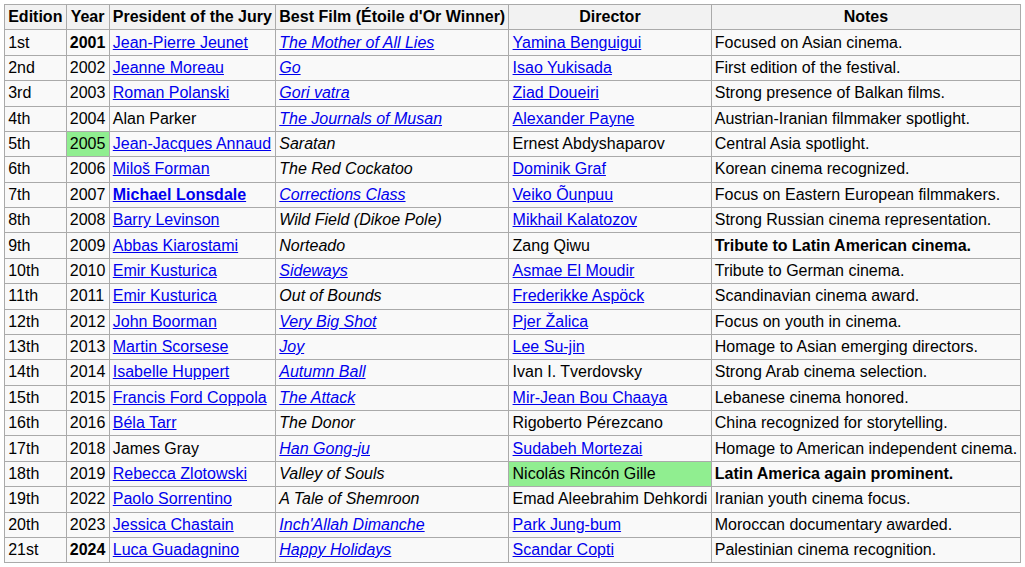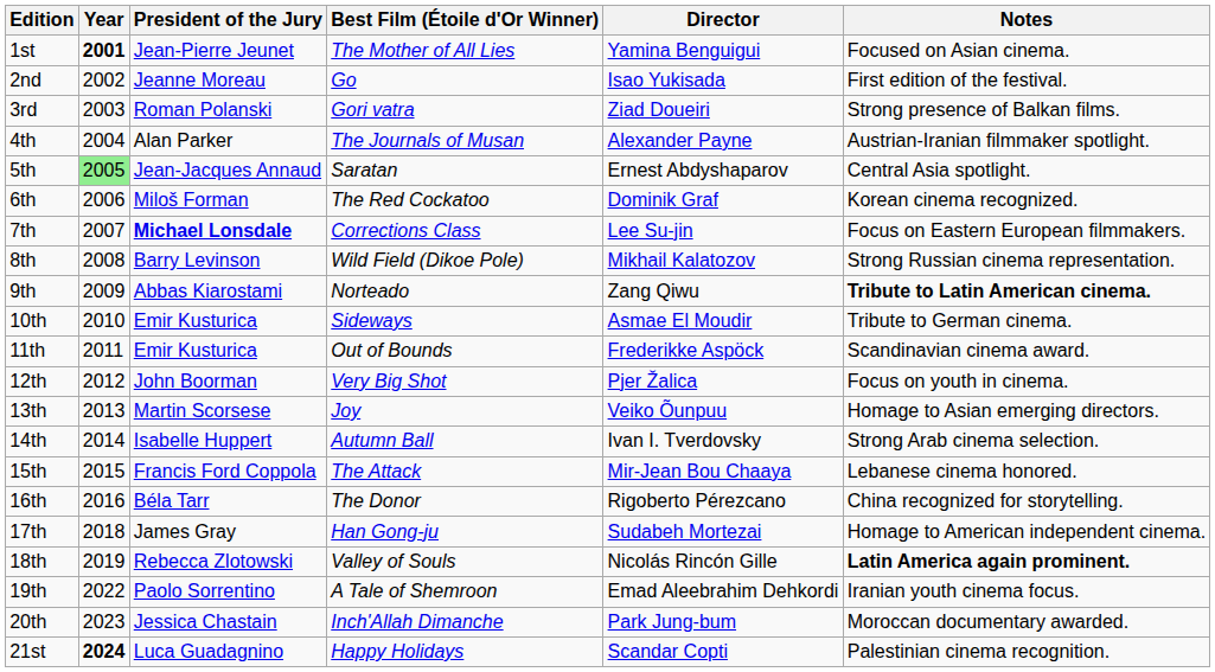7th | Director: Veiko Õunpuu -> Lee Su-jin
13th | Director: Lee Su-jin -> Veiko Õunpuu
18th | Director: lightgreen background -> no background
